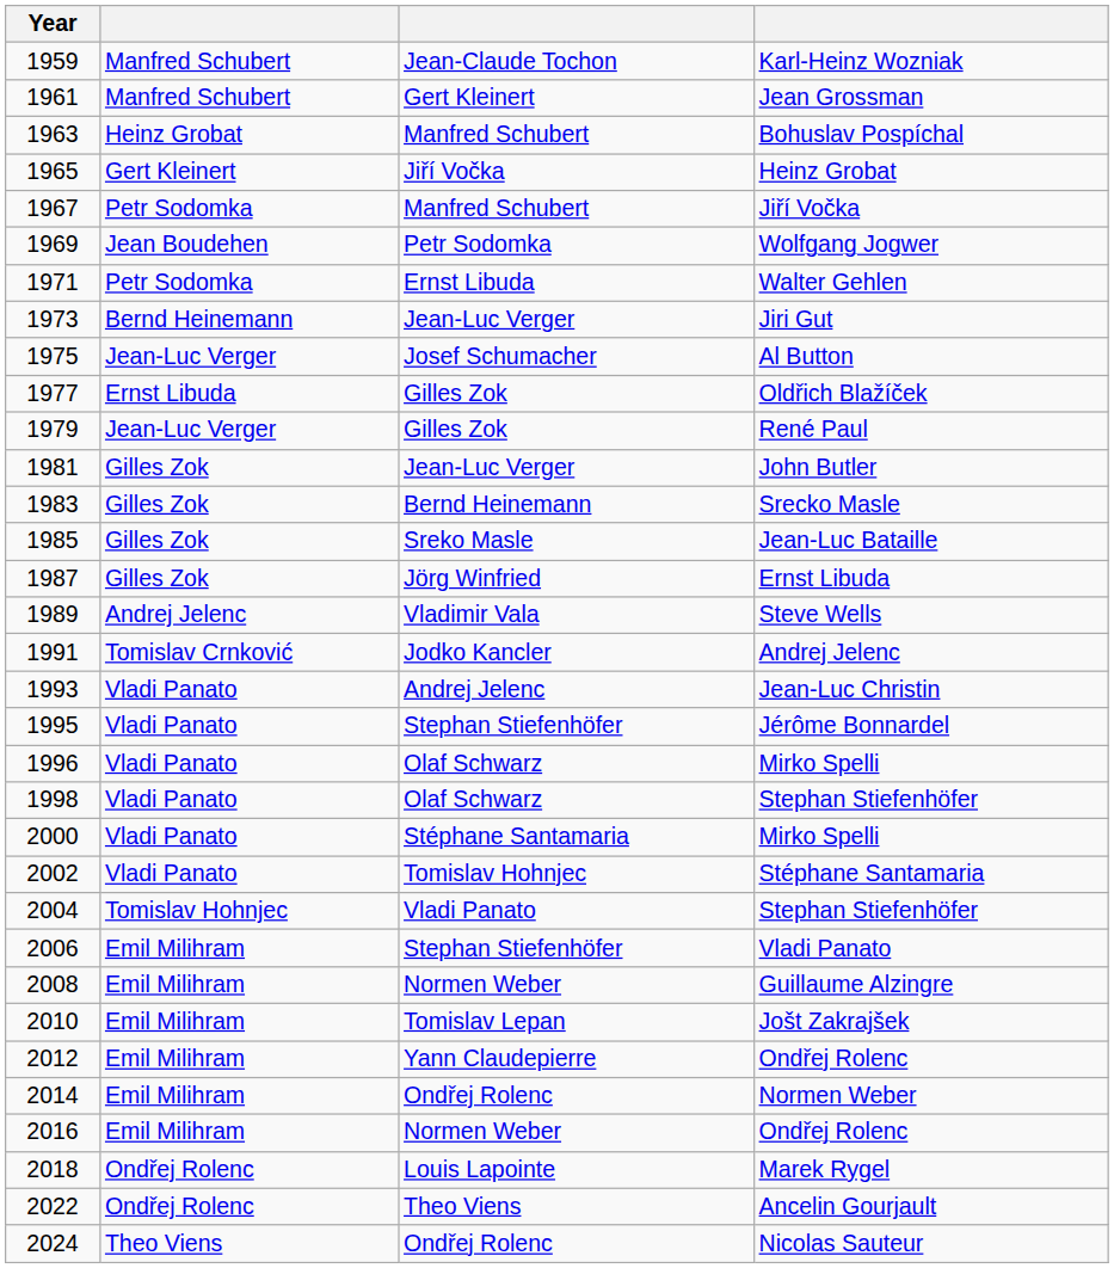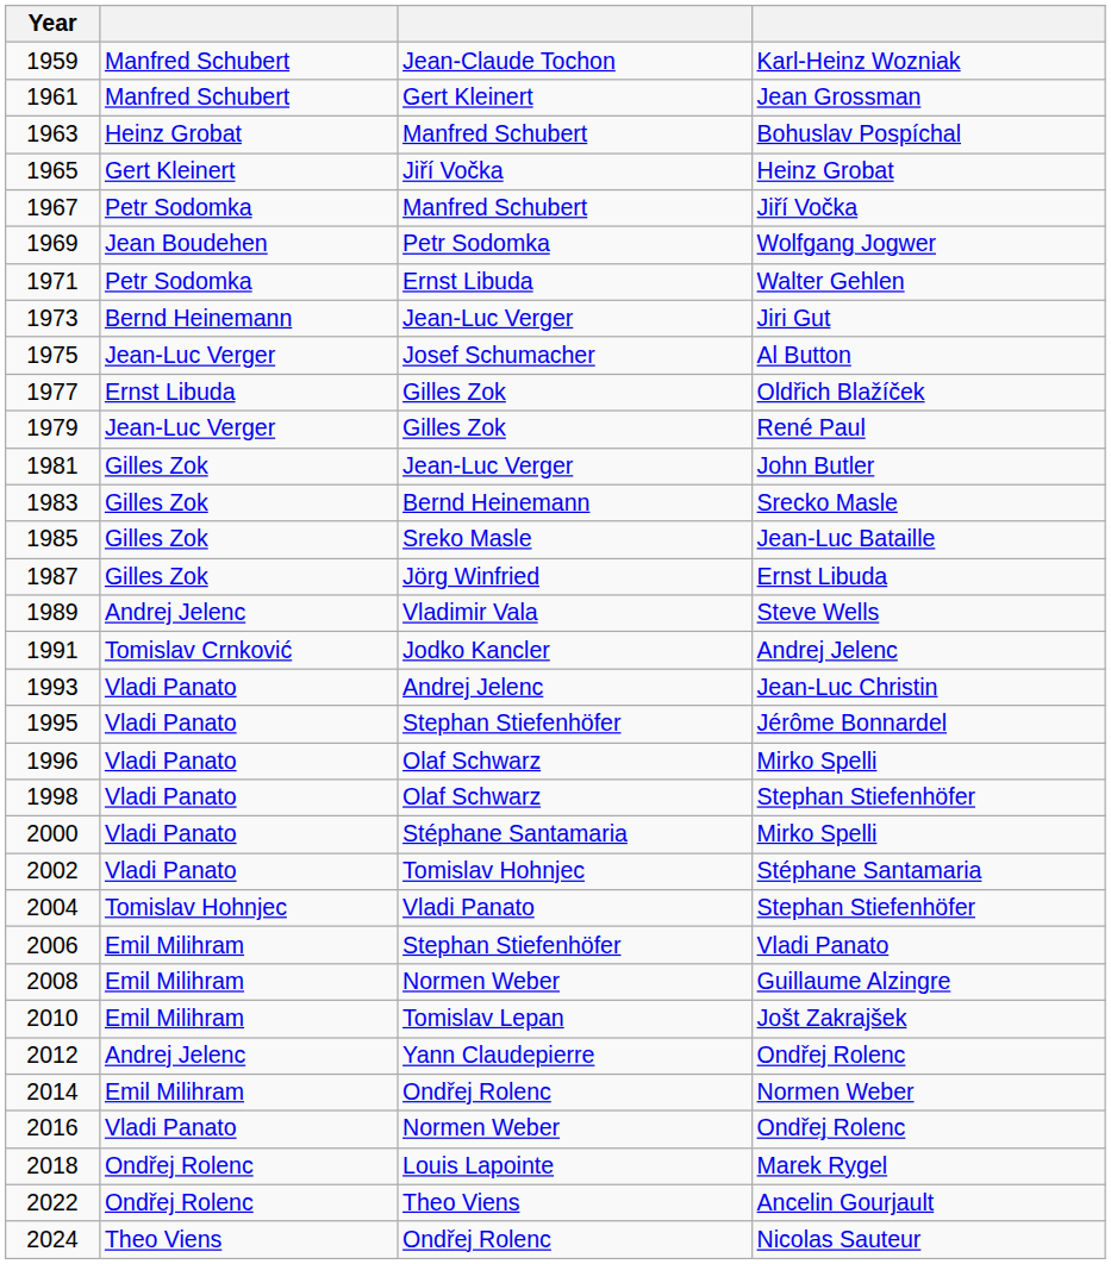2012 / Ondřej Rolenc | column 2: Emil Milihram -> Andrej Jelenc
2016 / Ondřej Rolenc | column 2: Emil Milihram -> Vladi Panato
